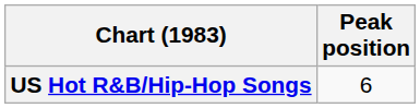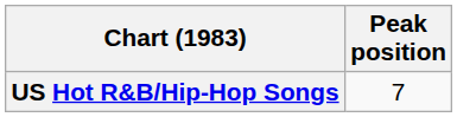US Hot R&B/Hip-Hop Songs | Peak position: 6 -> 7
